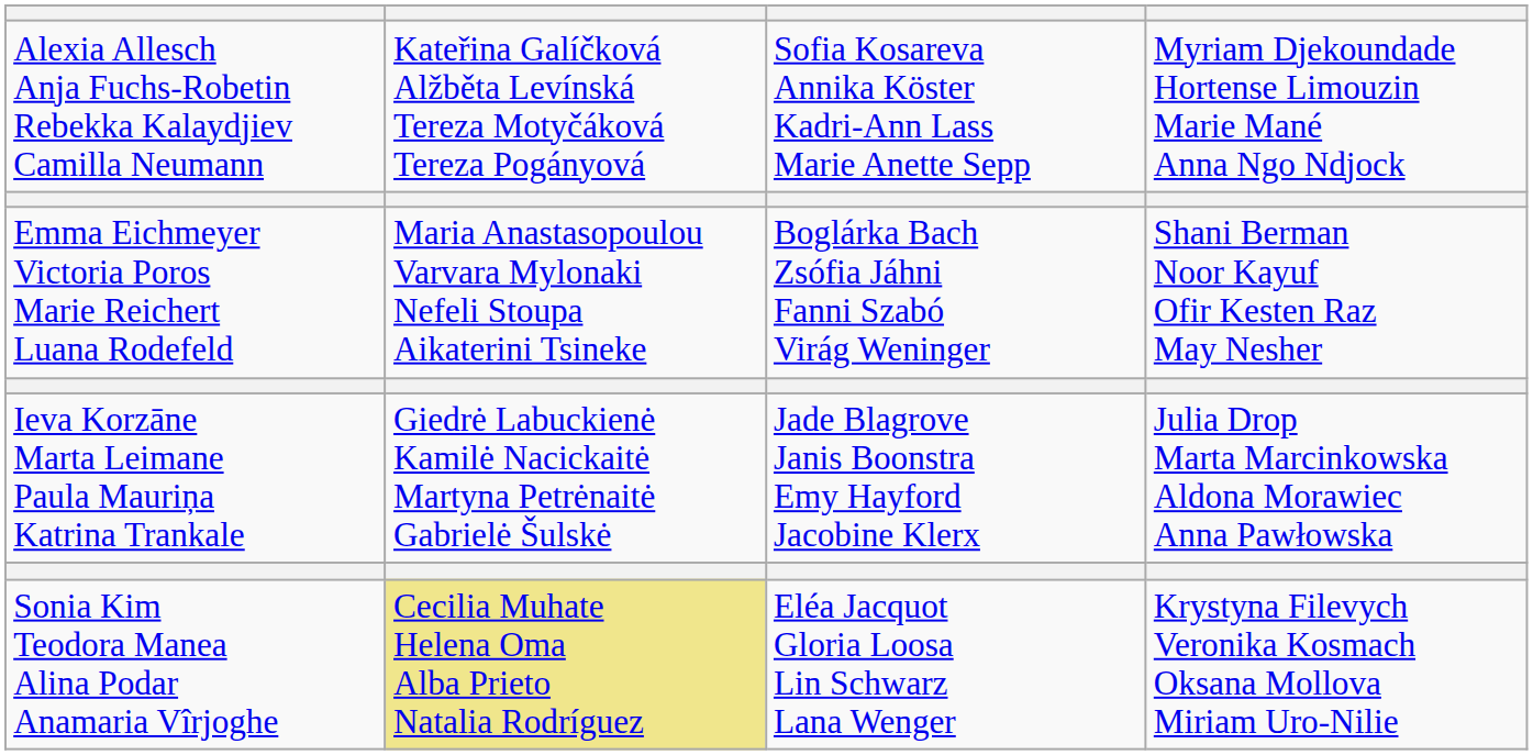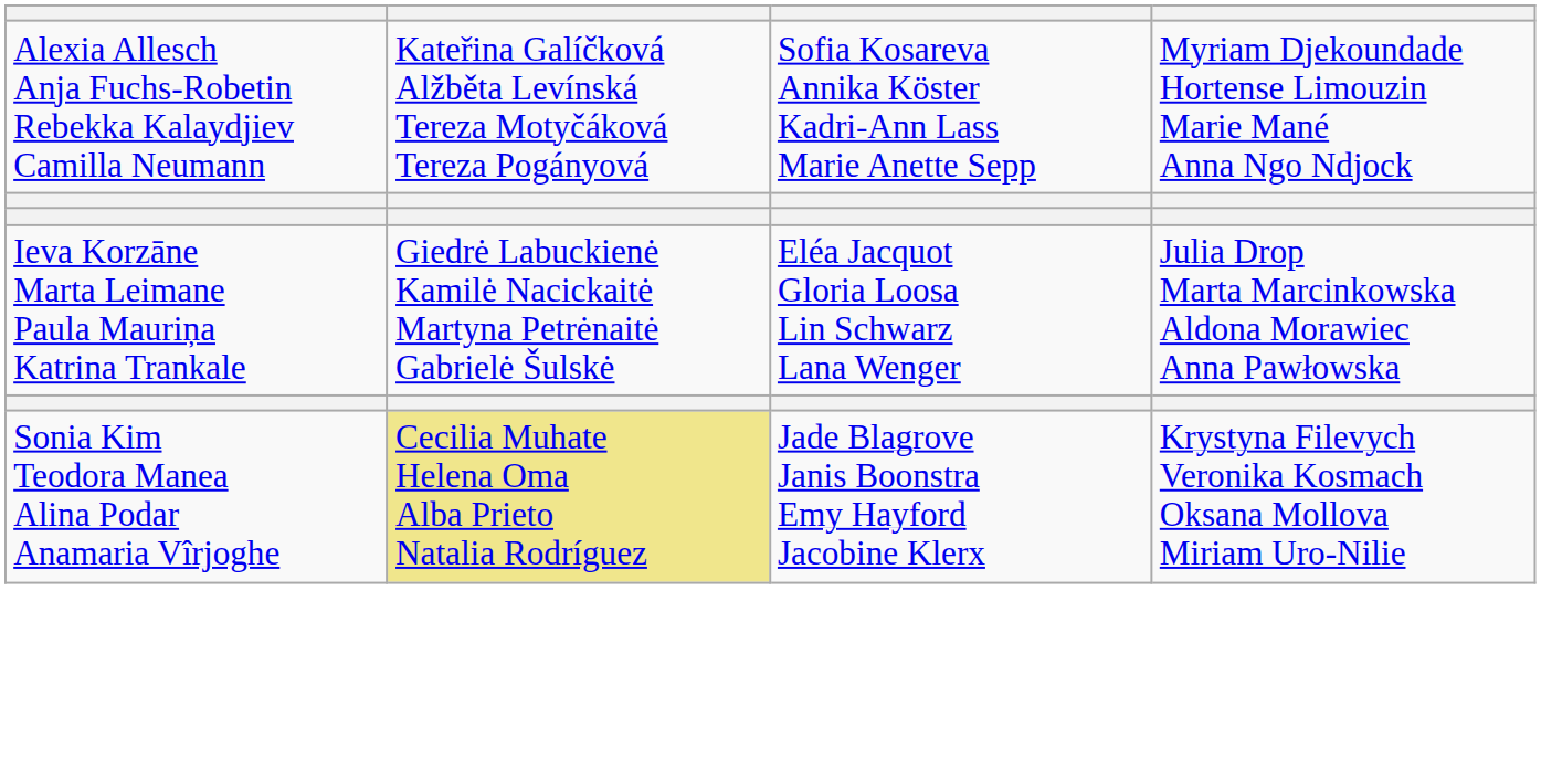- row: Emma Eichmeyer Victoria Poros Marie Reichert Luana Rodefeld | Maria Anastasopoulou Varvara Mylonaki Nefeli Stoupa Aikaterini Tsineke | Boglárka Bach Zsófia Jáhni Fanni Szabó Virág Weninger | Shani Berman Noor Kayuf Ofir Kesten Raz May Nesher
Ieva Korzāne Marta Leimane Paula Mauriņa Katrina Trankale | column 3: Jade Blagrove Janis Boonstra Emy Hayford Jacobine Klerx -> Eléa Jacquot Gloria Loosa Lin Schwarz Lana Wenger
Sonia Kim Teodora Manea Alina Podar Anamaria Vîrjoghe | column 3: Eléa Jacquot Gloria Loosa Lin Schwarz Lana Wenger -> Jade Blagrove Janis Boonstra Emy Hayford Jacobine Klerx
